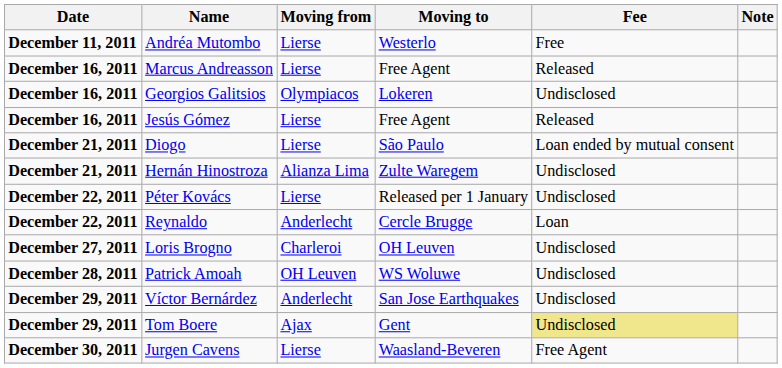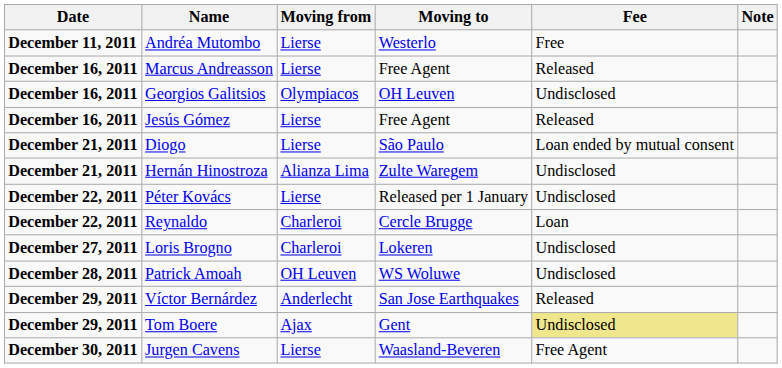Georgios Galitsios | Moving to: Lokeren -> OH Leuven
Reynaldo | Moving from: Anderlecht -> Charleroi
Loris Brogno | Moving to: OH Leuven -> Lokeren
Víctor Bernárdez | Fee: Undisclosed -> Released
